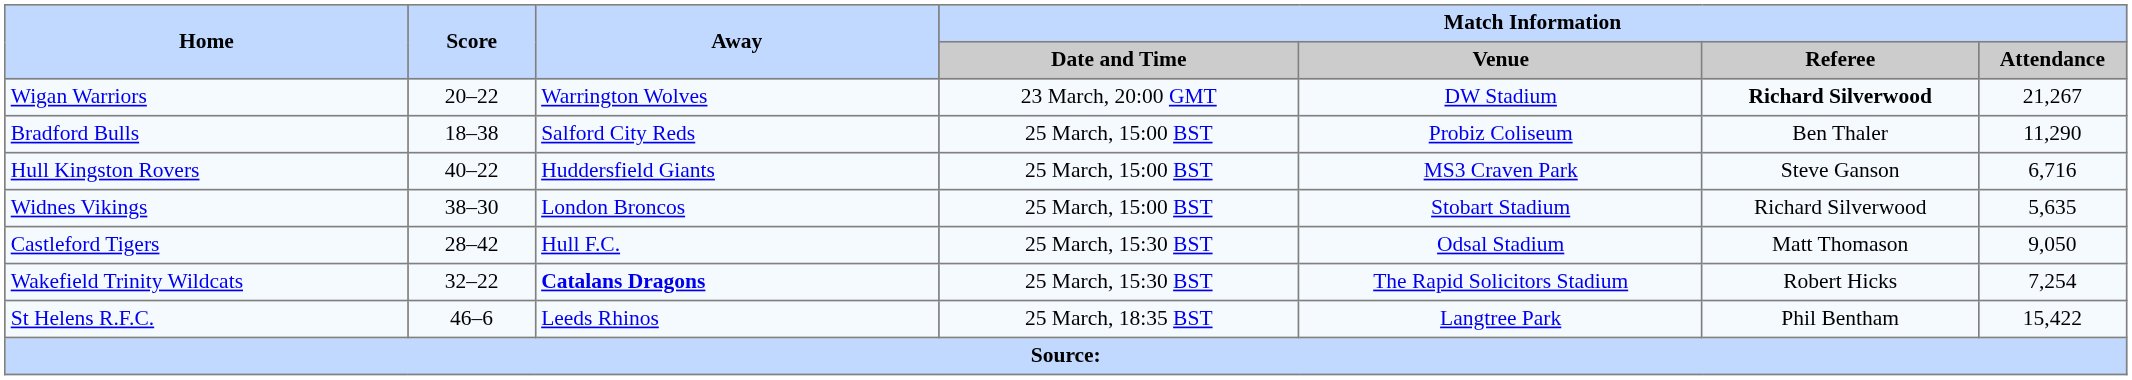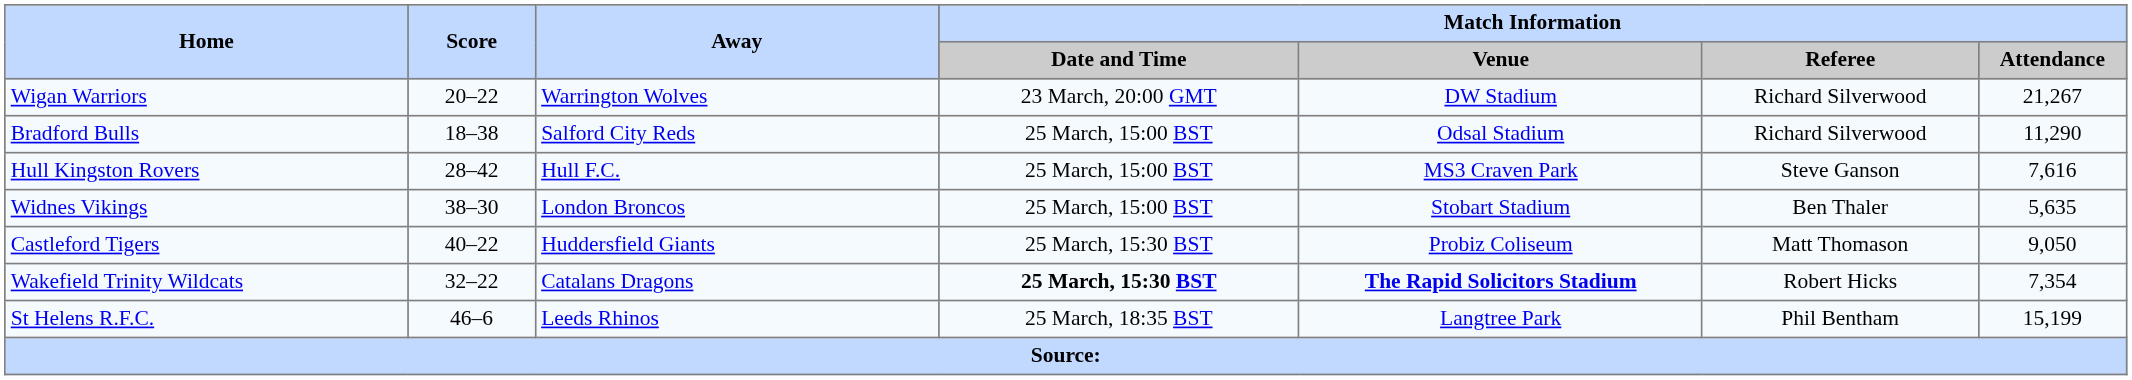Wigan Warriors | Match Information / Referee: bold -> normal
Bradford Bulls | Match Information / Venue: Probiz Coliseum -> Odsal Stadium
Bradford Bulls | Match Information / Referee: Ben Thaler -> Richard Silverwood
Hull Kingston Rovers | Score: 40–22 -> 28–42
Hull Kingston Rovers | Away: Huddersfield Giants -> Hull F.C.
Hull Kingston Rovers | Match Information / Attendance: 6,716 -> 7,616
Widnes Vikings | Match Information / Referee: Richard Silverwood -> Ben Thaler
Castleford Tigers | Score: 28–42 -> 40–22
Castleford Tigers | Away: Hull F.C. -> Huddersfield Giants
Castleford Tigers | Match Information / Venue: Odsal Stadium -> Probiz Coliseum
Wakefield Trinity Wildcats | Away: bold -> normal
Wakefield Trinity Wildcats | Match Information / Date and Time: normal -> bold
Wakefield Trinity Wildcats | Match Information / Venue: normal -> bold
Wakefield Trinity Wildcats | Match Information / Attendance: 7,254 -> 7,354
St Helens R.F.C. | Match Information / Attendance: 15,422 -> 15,199
